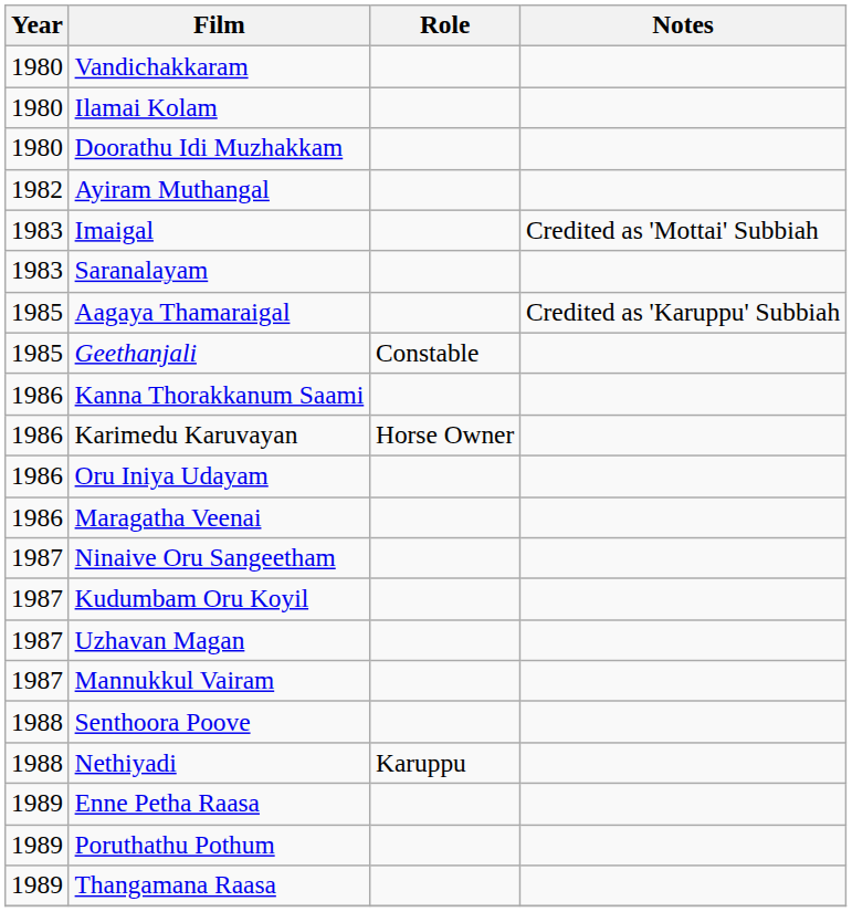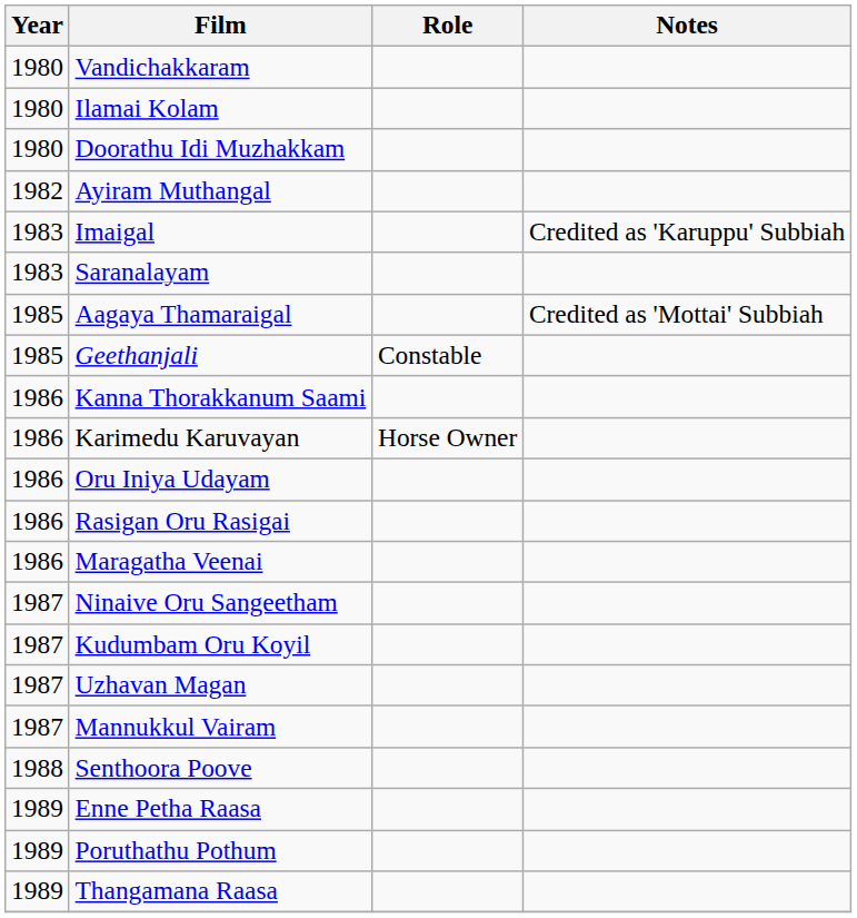Imaigal | Notes: Credited as 'Mottai' Subbiah -> Credited as 'Karuppu' Subbiah
Aagaya Thamaraigal | Notes: Credited as 'Karuppu' Subbiah -> Credited as 'Mottai' Subbiah
+ row: 1986 | Rasigan Oru Rasigai
- row: 1988 | Nethiyadi | Karuppu
